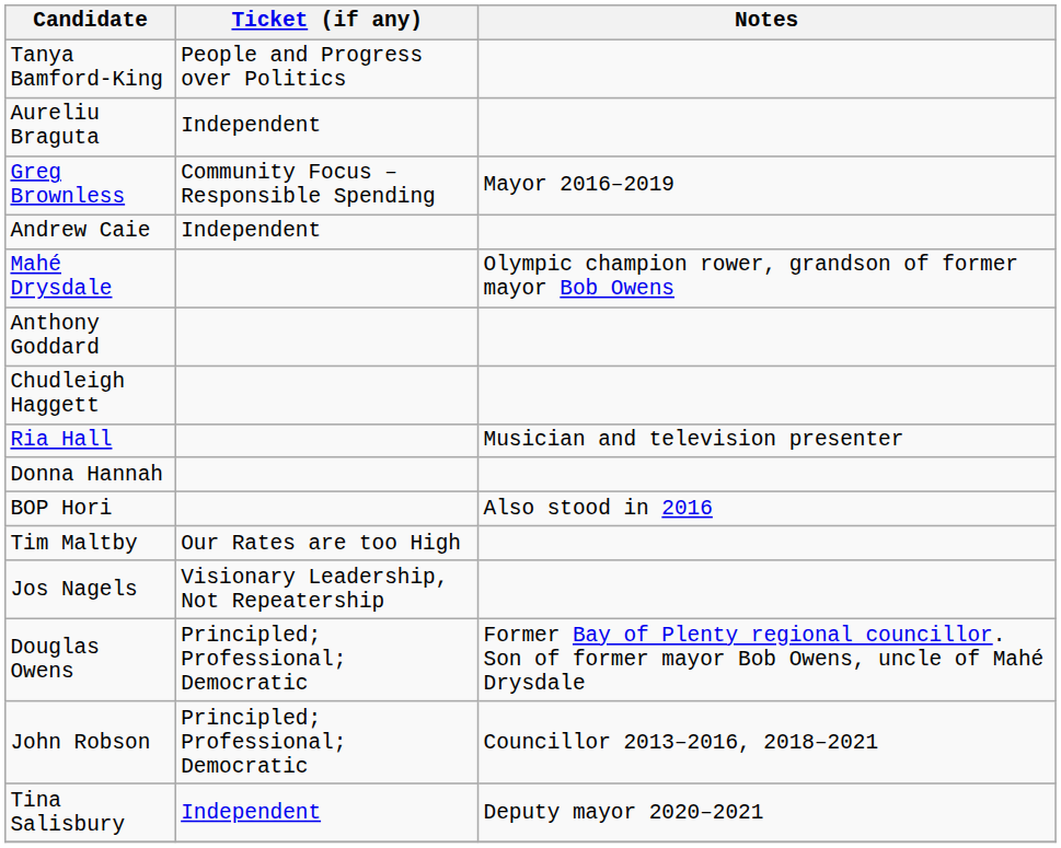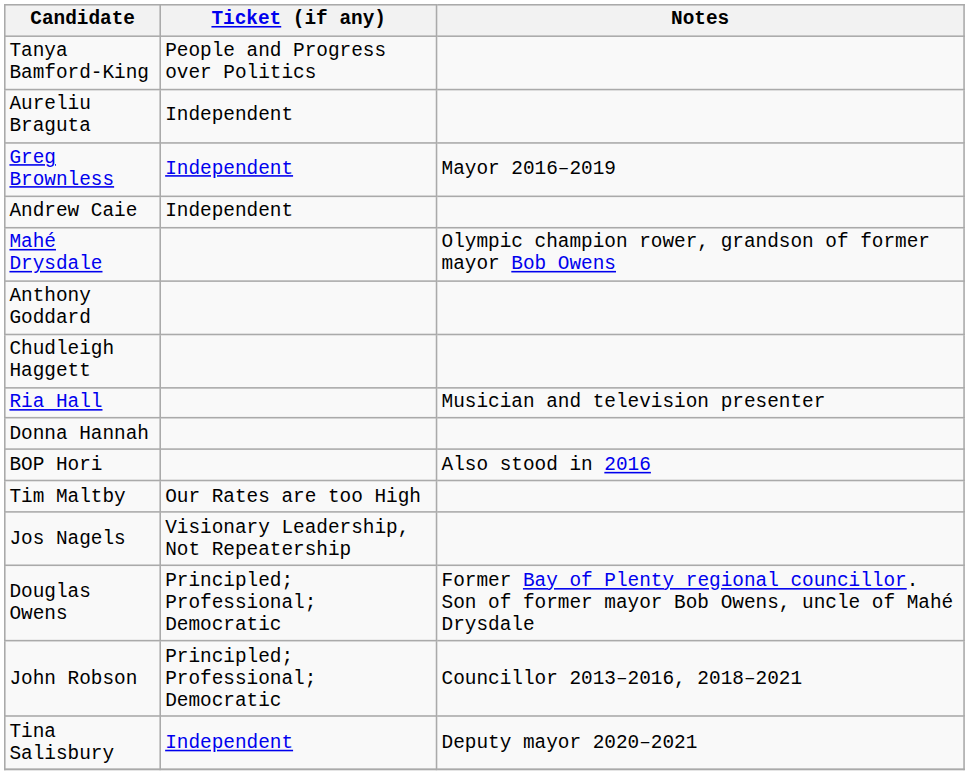Greg Brownless | Ticket (if any): Community Focus – Responsible Spending -> Independent
